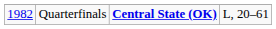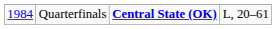Quarterfinals | column 1: 1982 -> 1984
